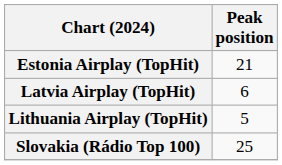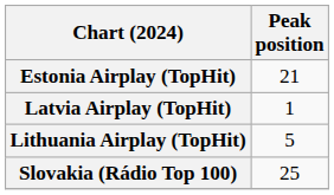Latvia Airplay (TopHit) | Peak position: 6 -> 1
